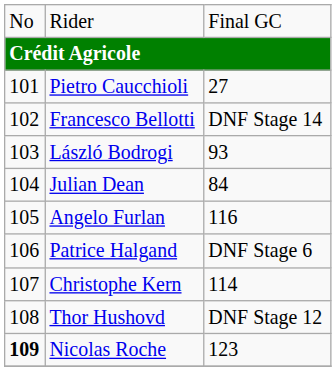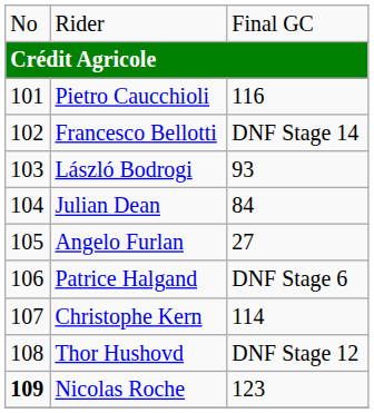Pietro Caucchioli | column 3: 27 -> 116
Angelo Furlan | column 3: 116 -> 27
